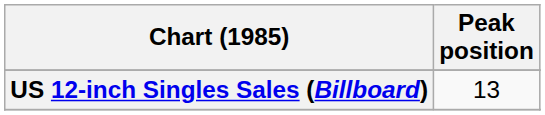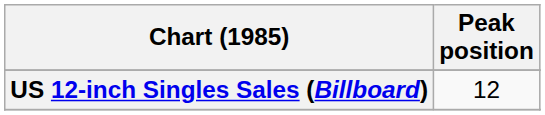US 12-inch Singles Sales (Billboard) | Peak position: 13 -> 12
